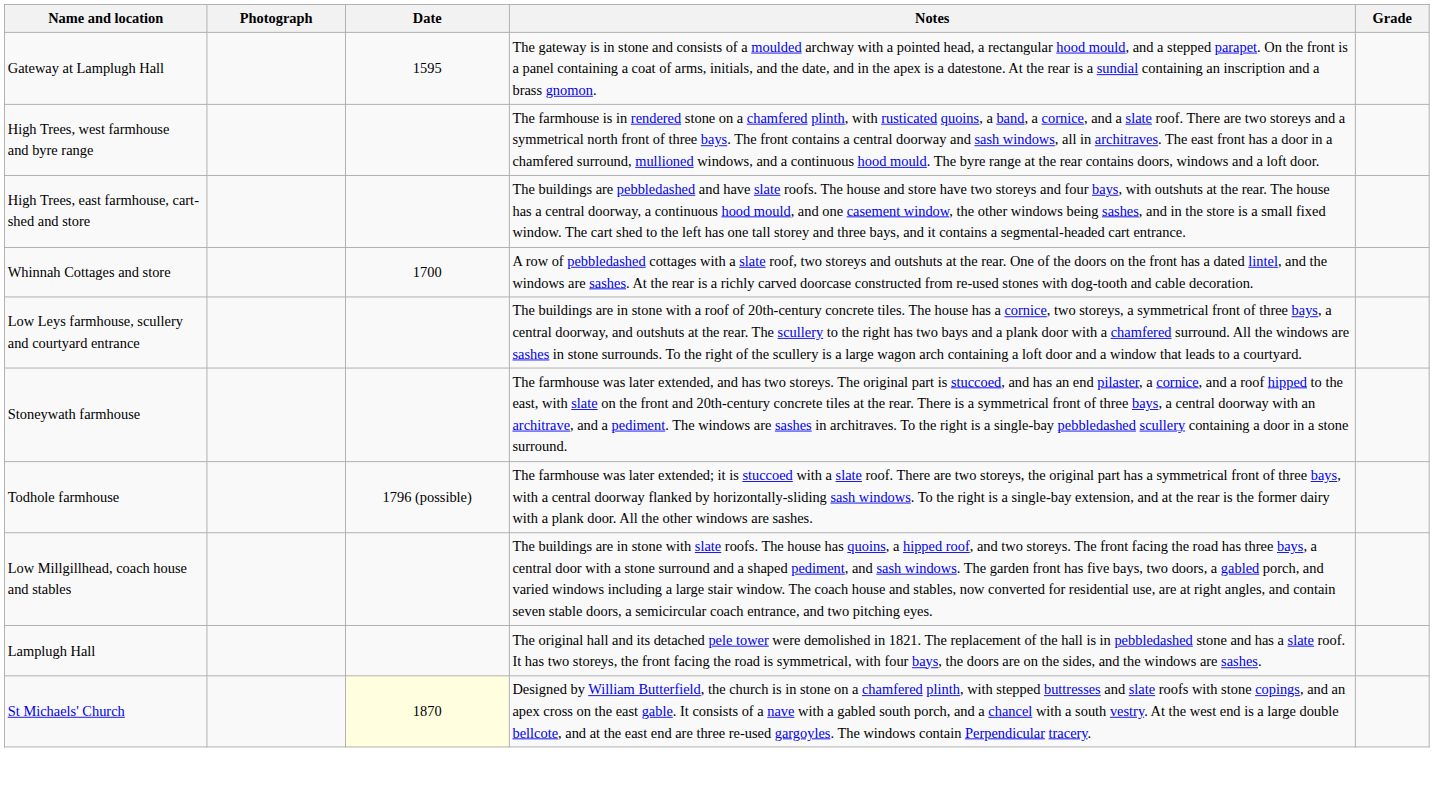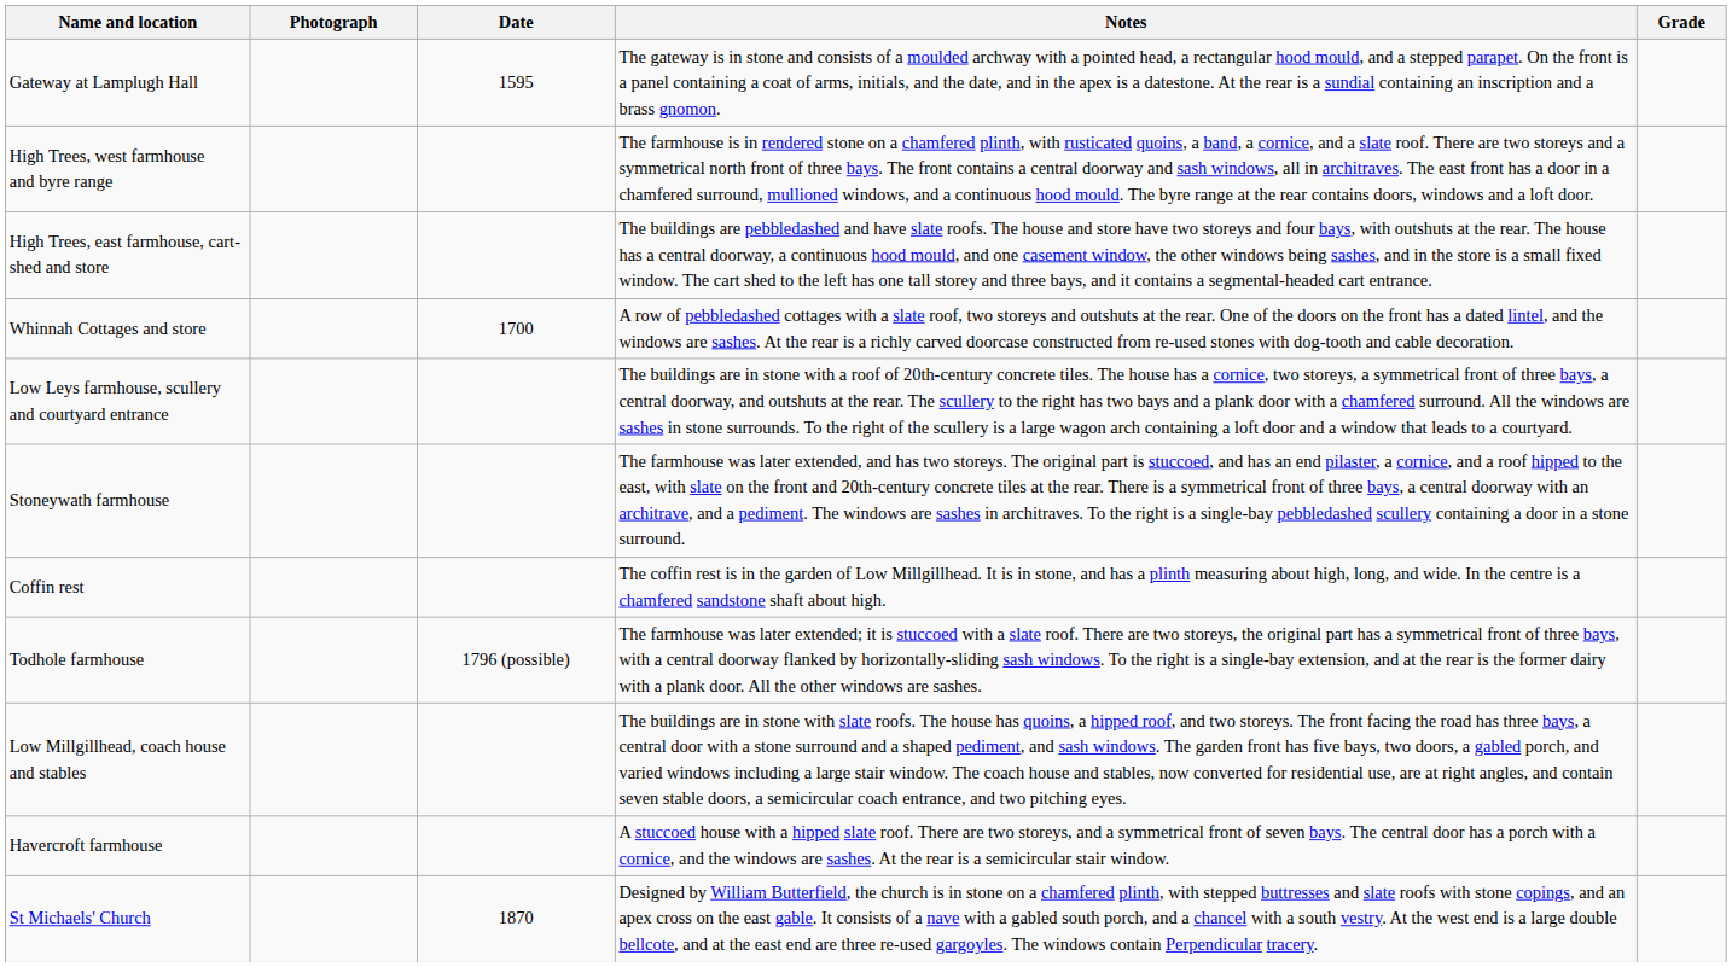+ row: Coffin rest | The coffin rest is in the garden of Low Millgillhead. It is in stone, and has a plinth measuring about high, long, and wide. In the centre is a chamfered sandstone shaft about high.
+ row: Havercroft farmhouse | A stuccoed house with a hipped slate roof. There are two storeys, and a symmetrical front of seven bays. The central door has a porch with a cornice, and the windows are sashes. At the rear is a semicircular stair window.
- row: Lamplugh Hall | The original hall and its detached pele tower were demolished in 1821. The replacement of the hall is in pebbledashed stone and has a slate roof. It has two storeys, the front facing the road is symmetrical, with four bays, the doors are on the sides, and the windows are sashes.
St Michaels' Church | Date: lightyellow background -> no background
